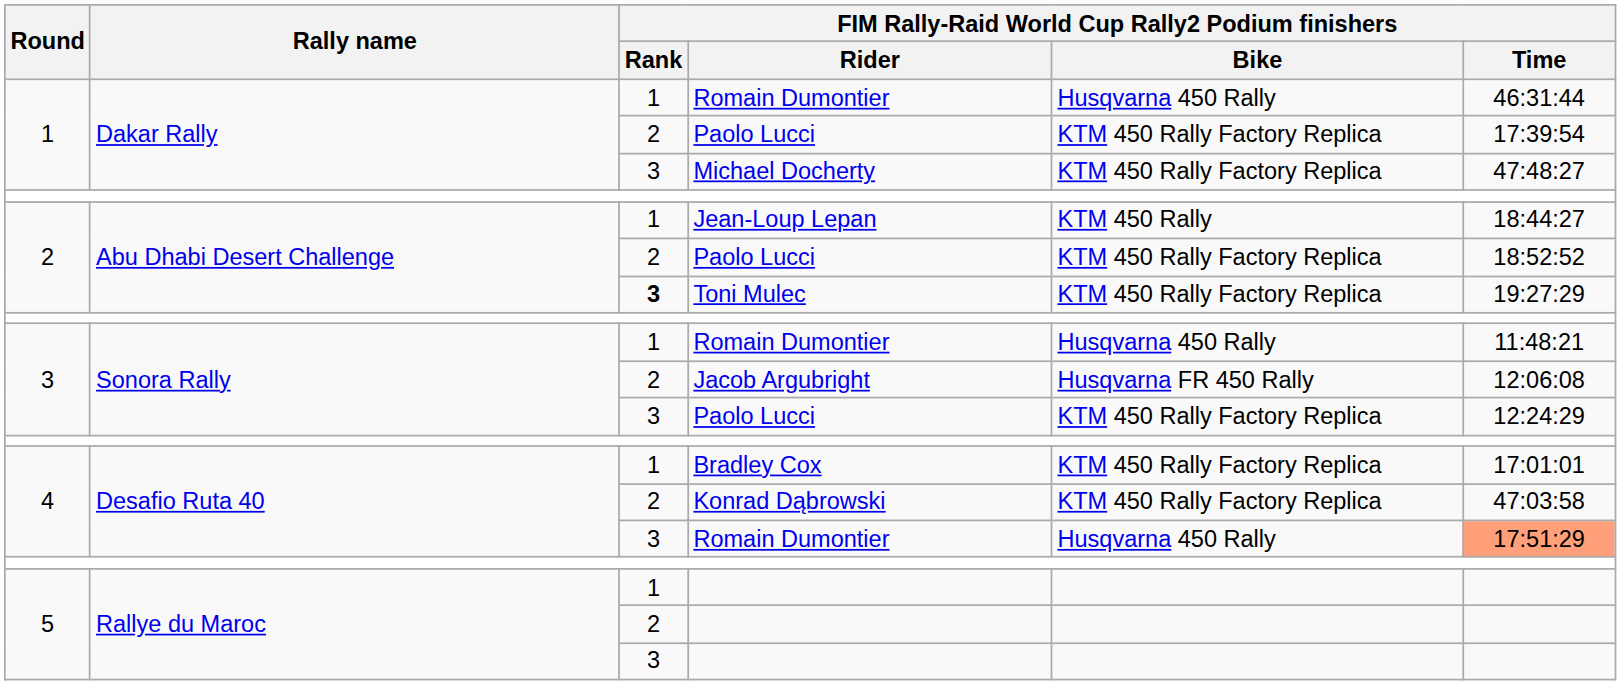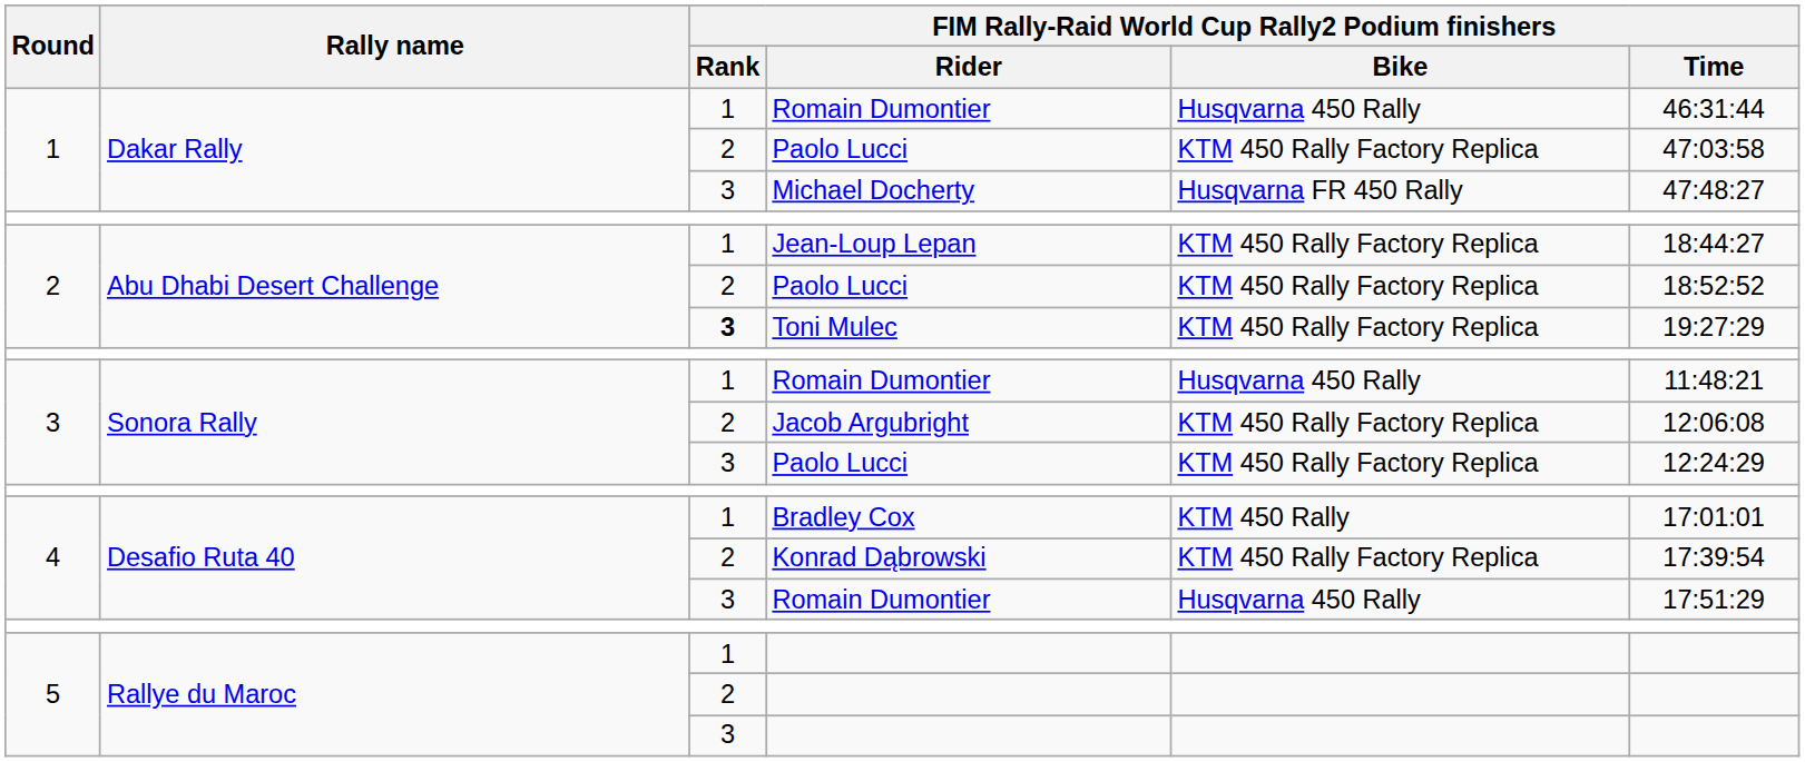1 / Paolo Lucci | FIM Rally-Raid World Cup Rally2 Podium finishers / Time: 17:39:54 -> 47:03:58
Michael Docherty | FIM Rally-Raid World Cup Rally2 Podium finishers / Bike: KTM 450 Rally Factory Replica -> Husqvarna FR 450 Rally
Jean-Loup Lepan | FIM Rally-Raid World Cup Rally2 Podium finishers / Bike: KTM 450 Rally -> KTM 450 Rally Factory Replica
Jacob Argubright | FIM Rally-Raid World Cup Rally2 Podium finishers / Bike: Husqvarna FR 450 Rally -> KTM 450 Rally Factory Replica
Bradley Cox | FIM Rally-Raid World Cup Rally2 Podium finishers / Bike: KTM 450 Rally Factory Replica -> KTM 450 Rally
Konrad Dąbrowski | FIM Rally-Raid World Cup Rally2 Podium finishers / Time: 47:03:58 -> 17:39:54
4 / Romain Dumontier | FIM Rally-Raid World Cup Rally2 Podium finishers / Time: lightsalmon background -> no background
